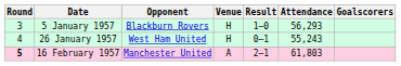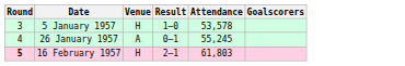- column: Opponent | Blackburn Rovers | West Ham United | Manchester United
5 January 1957 | Attendance: 56,293 -> 53,578
26 January 1957 | Venue: H -> A
26 January 1957 | Attendance: 55,243 -> 55,245
16 February 1957 | Venue: A -> H
